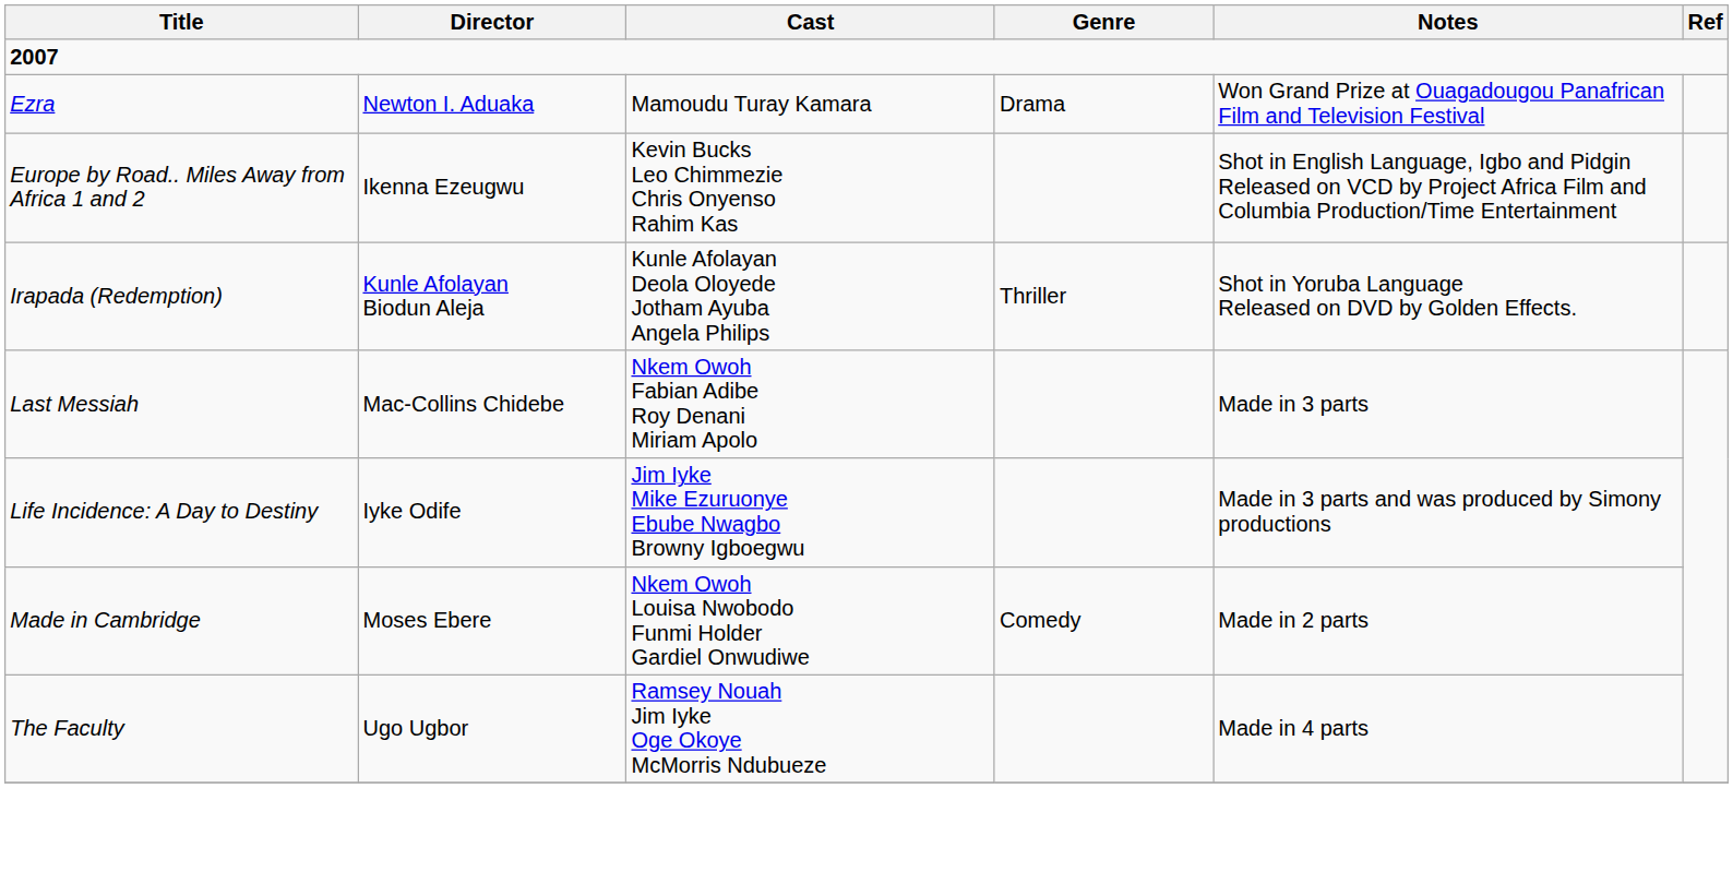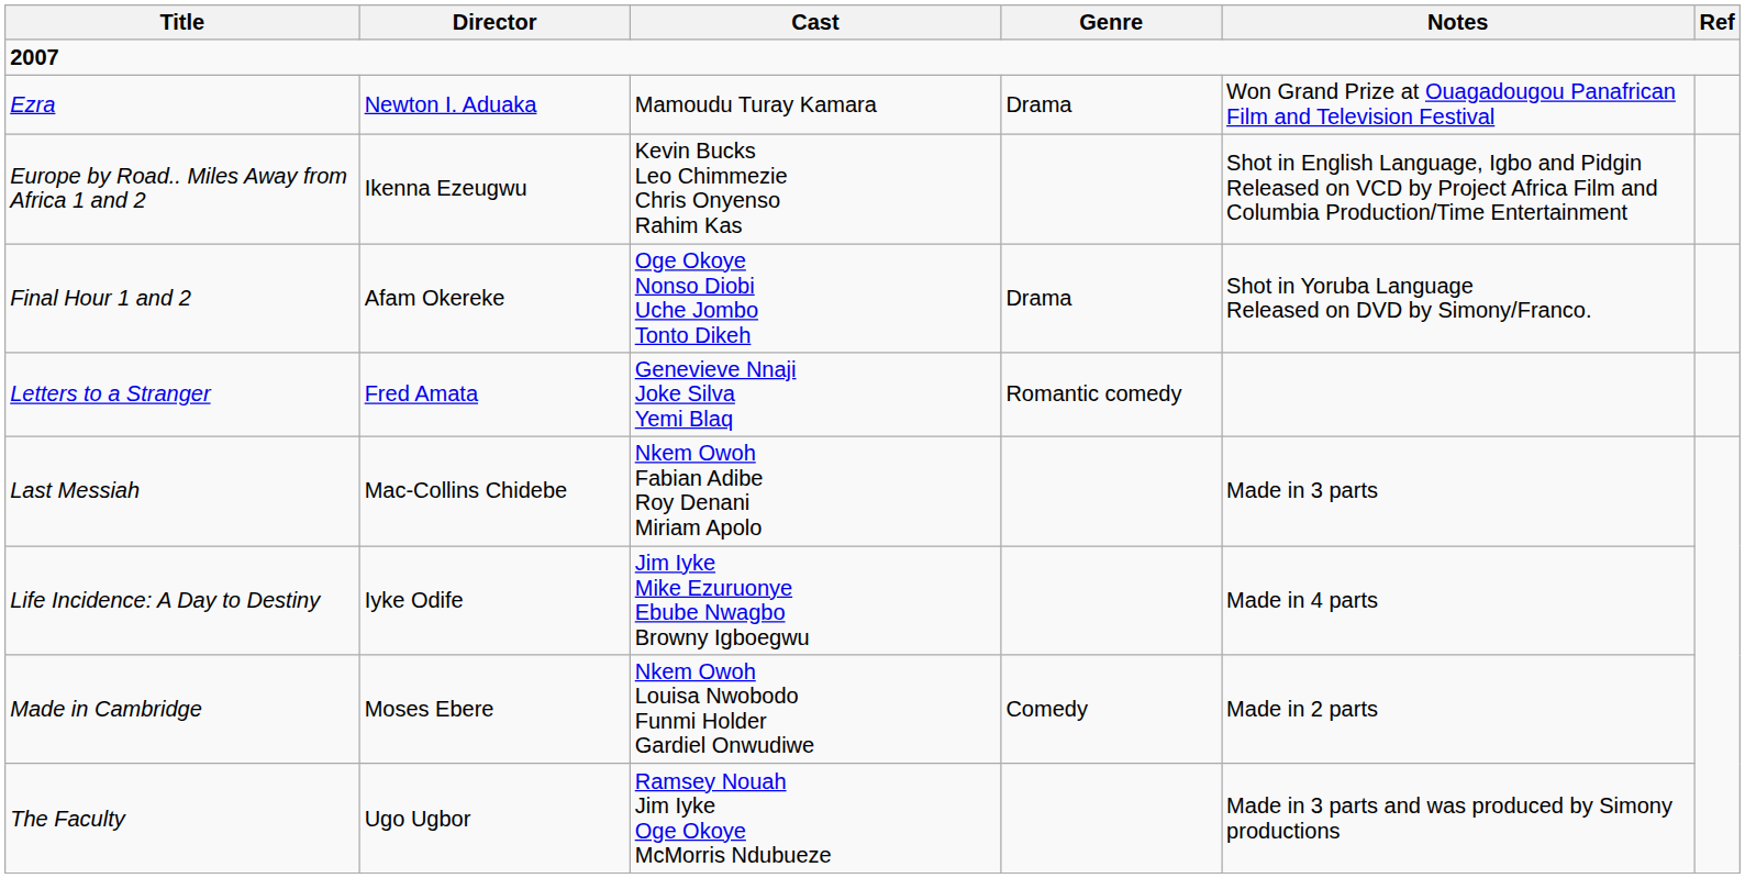+ row: Final Hour 1 and 2 | Afam Okereke | Oge Okoye Nonso Diobi Uche Jombo Tonto Dikeh | Drama | Shot in Yoruba Language Released on DVD by Simony/Franco.
- row: Irapada (Redemption) | Kunle Afolayan Biodun Aleja | Kunle Afolayan Deola Oloyede Jotham Ayuba Angela Philips | Thriller | Shot in Yoruba Language Released on DVD by Golden Effects.
+ row: Letters to a Stranger | Fred Amata | Genevieve Nnaji Joke Silva Yemi Blaq | Romantic comedy
Life Incidence: A Day to Destiny | Notes: Made in 3 parts and was produced by Simony productions -> Made in 4 parts
The Faculty | Notes: Made in 4 parts -> Made in 3 parts and was produced by Simony productions
